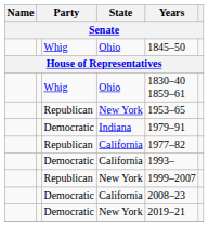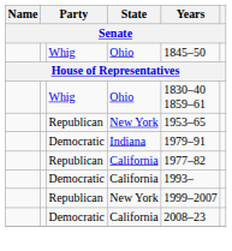- row: Democratic | New York | 2019–21
